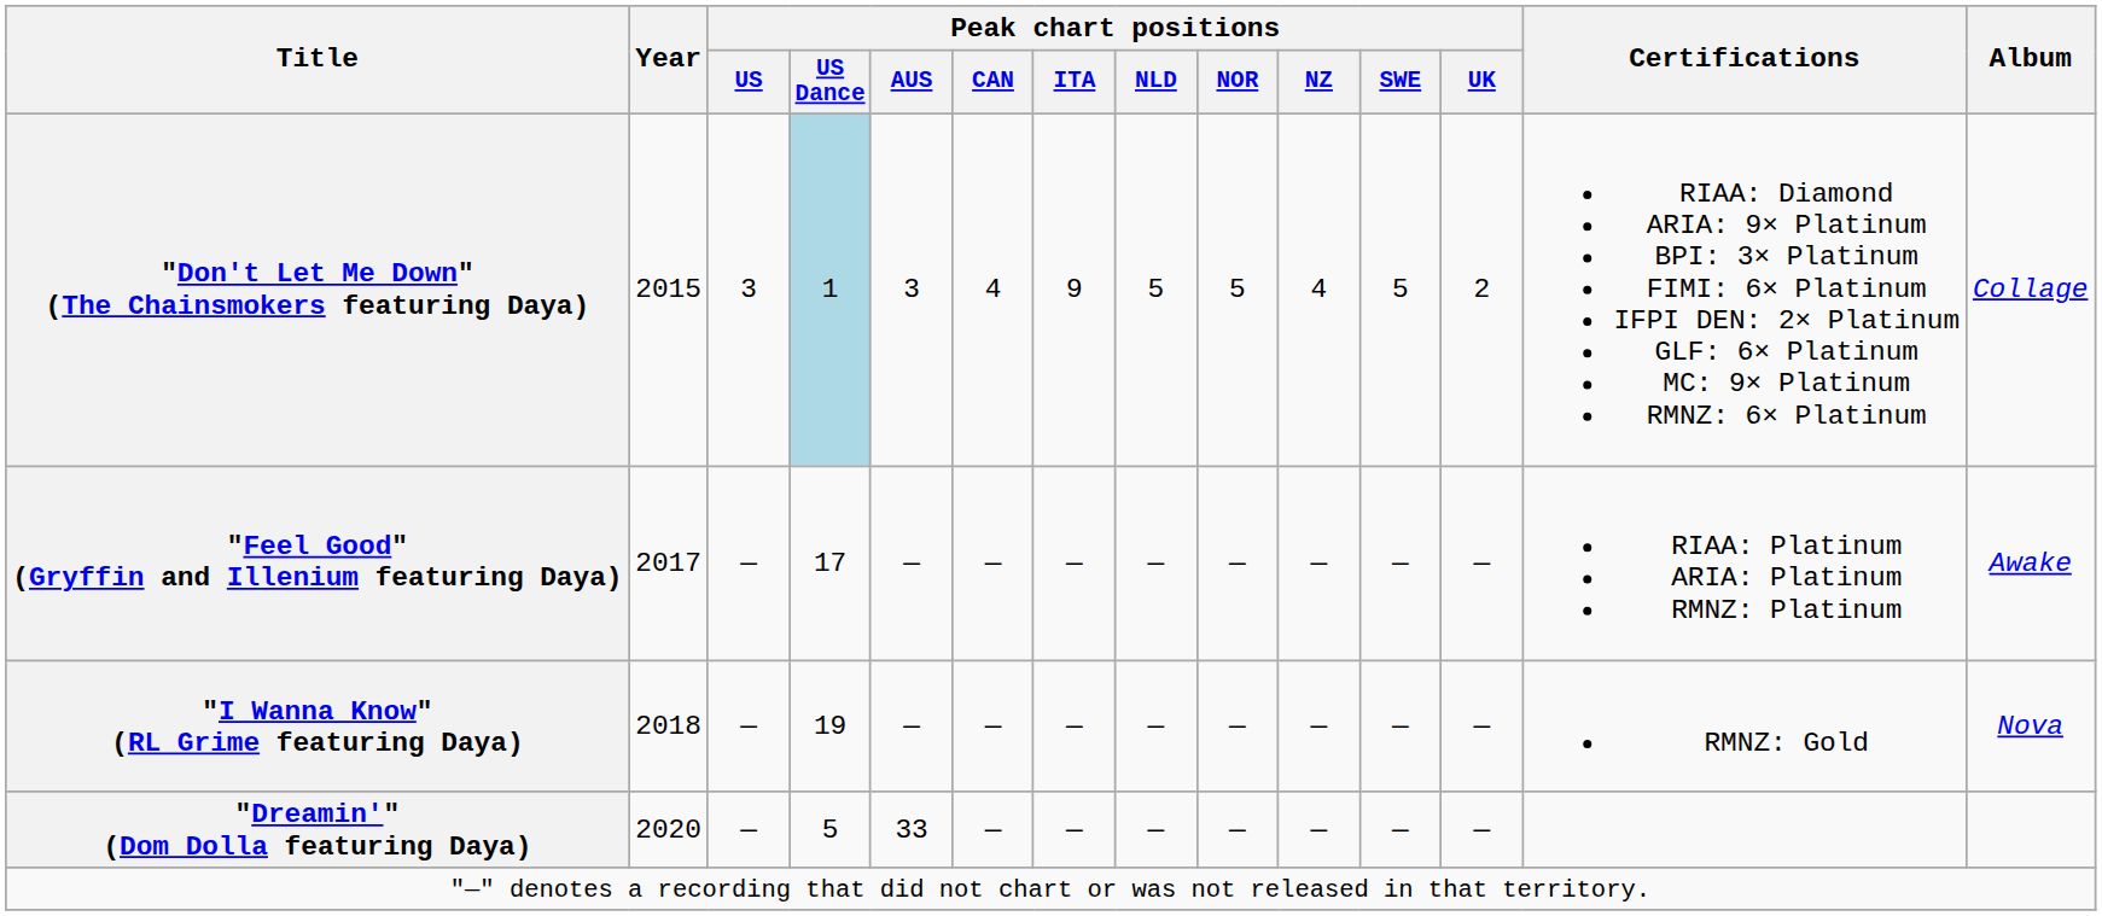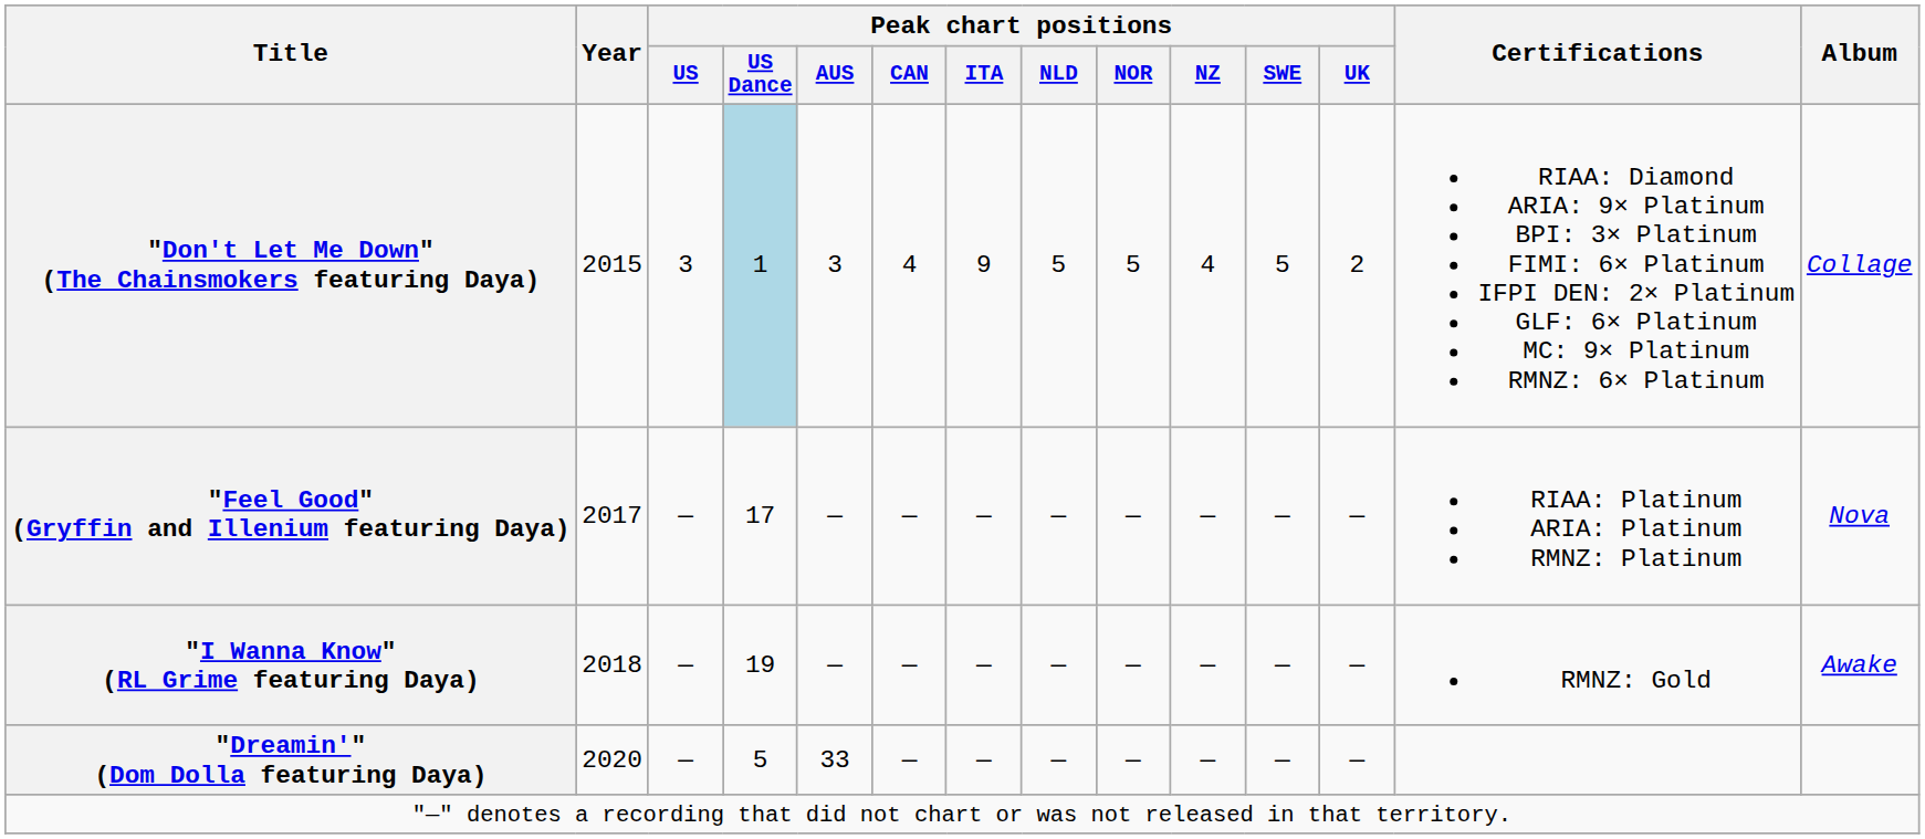"Feel Good" (Gryffin and Illenium featuring Daya) | Album: Awake -> Nova
"I Wanna Know" (RL Grime featuring Daya) | Album: Nova -> Awake
